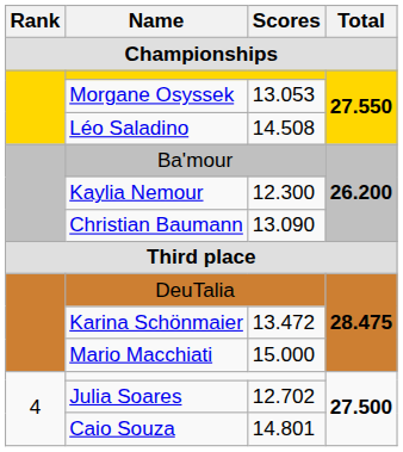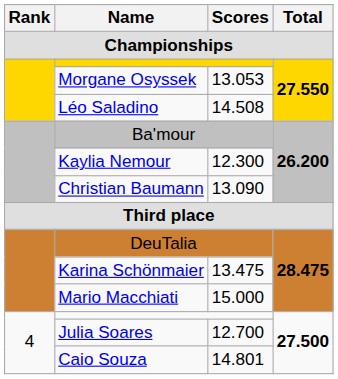Karina Schönmaier | Scores: 13.472 -> 13.475
Julia Soares | Scores: 12.702 -> 12.700
